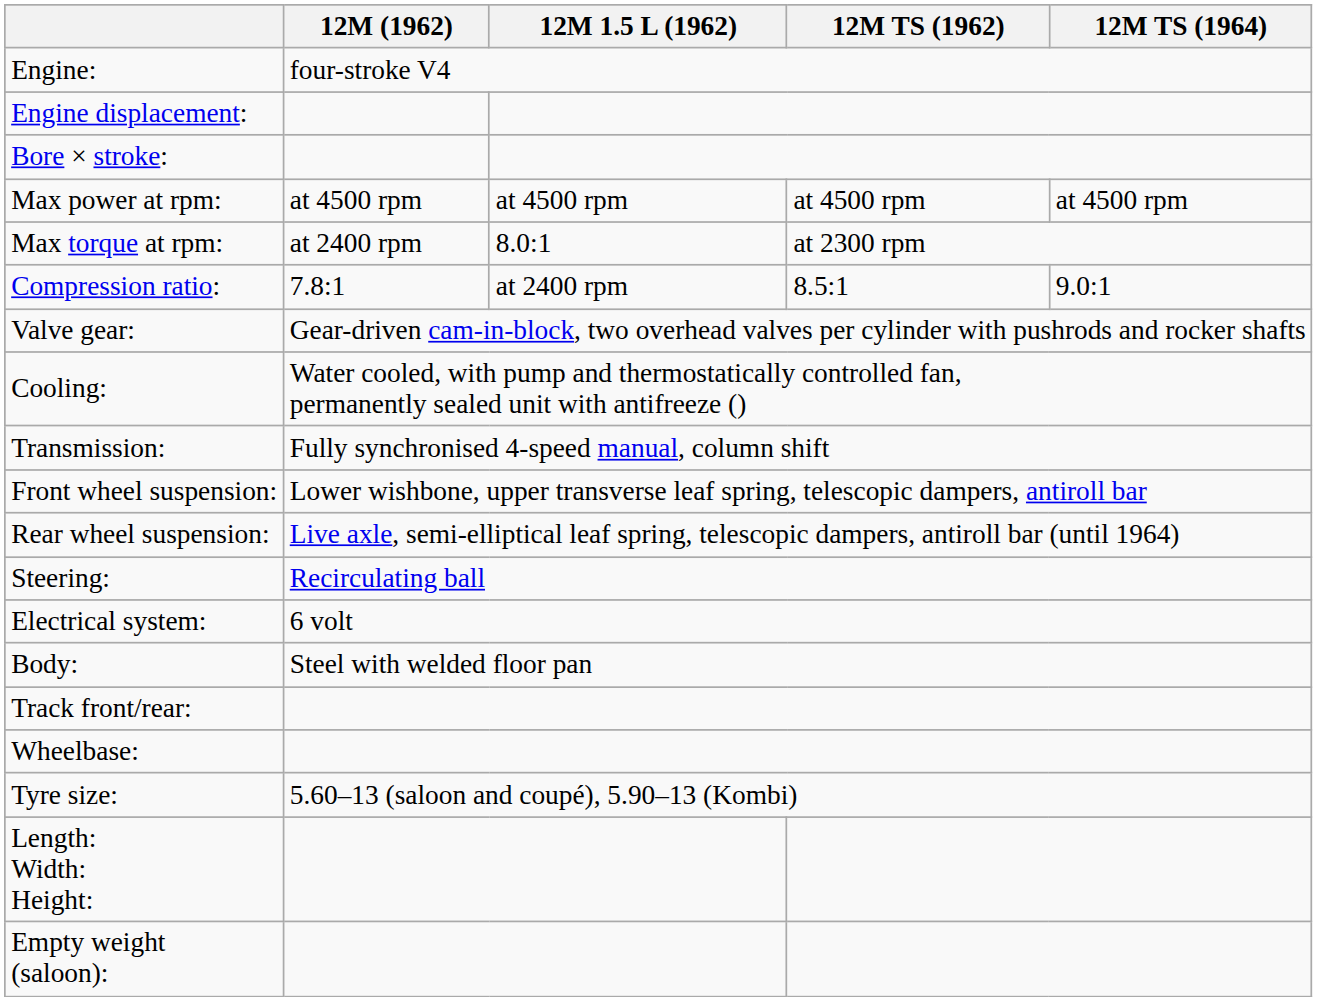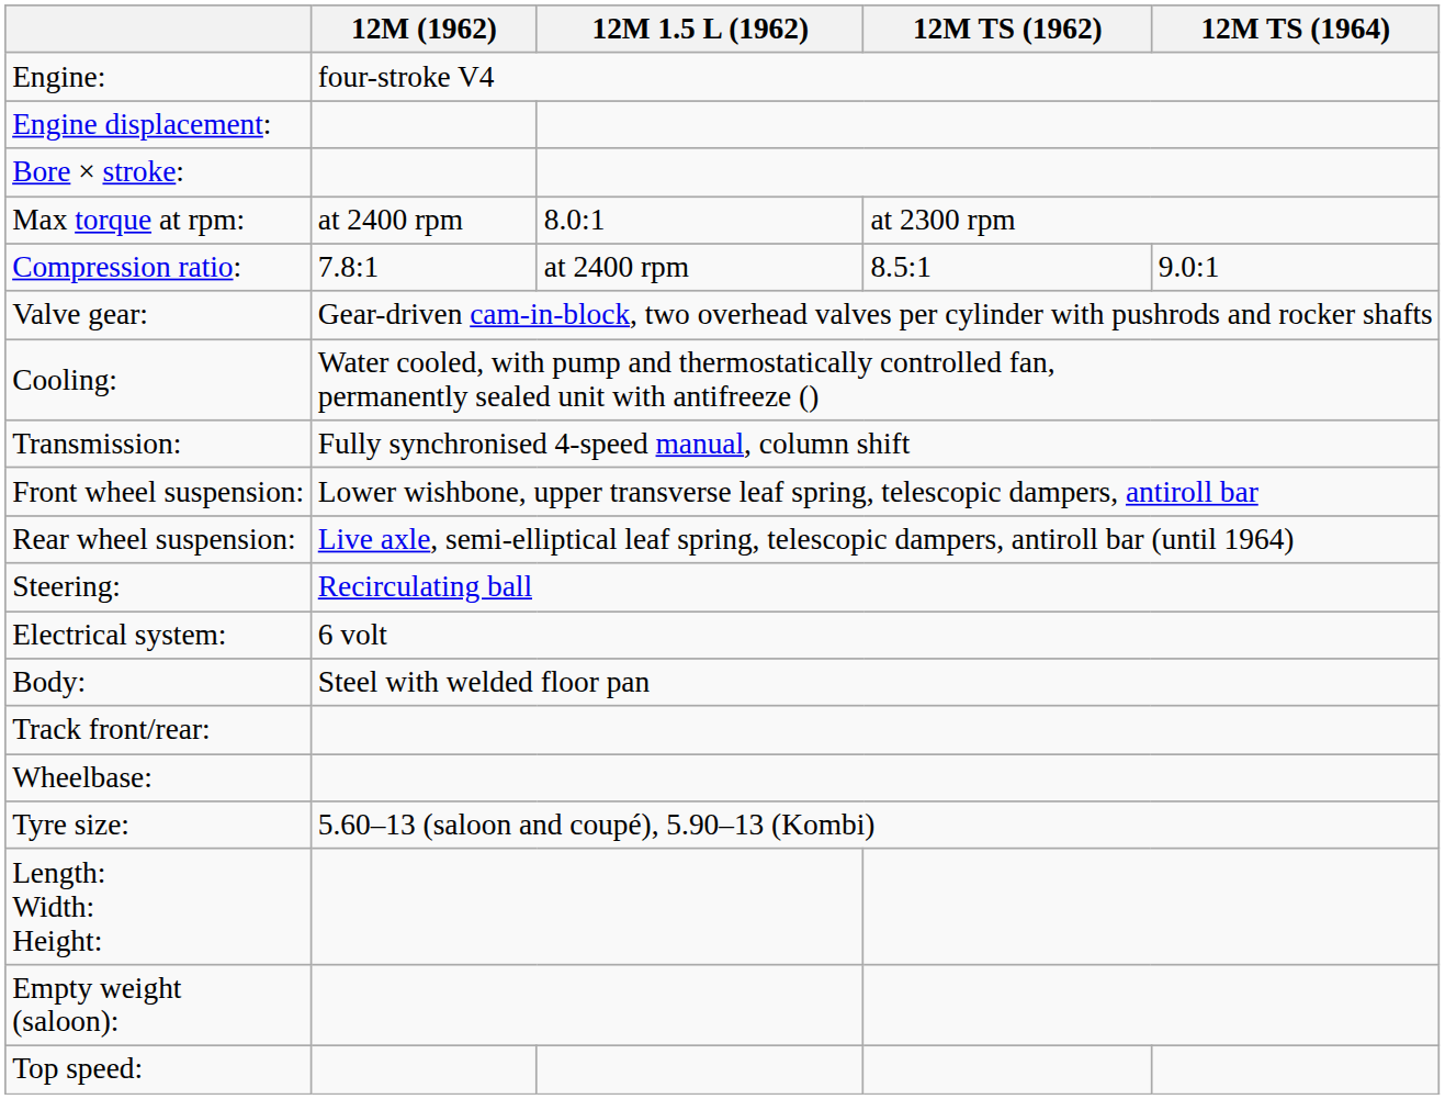- row: Max power at rpm: | at 4500 rpm | at 4500 rpm | at 4500 rpm | at 4500 rpm
+ row: Top speed:
